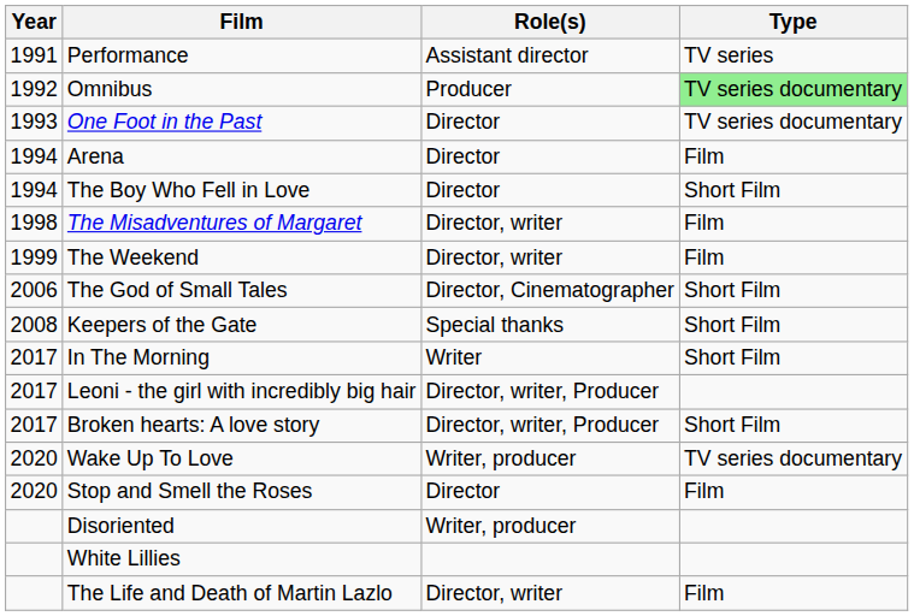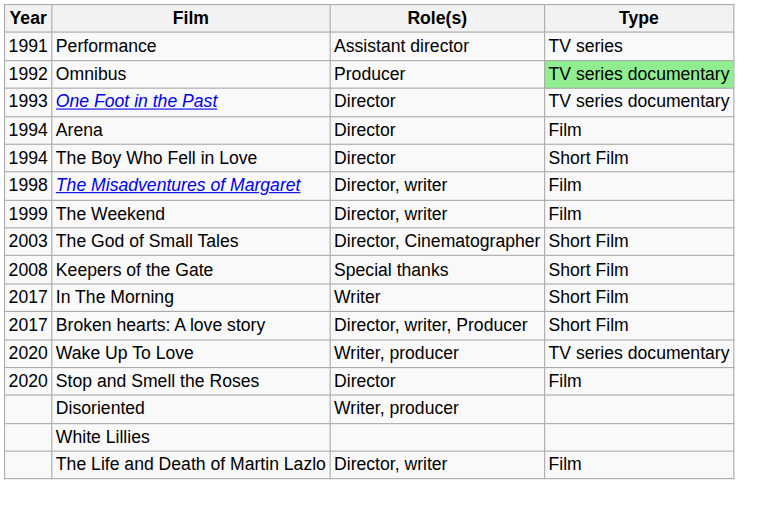The God of Small Tales | Year: 2006 -> 2003
- row: 2017 | Leoni - the girl with incredibly big hair | Director, writer, Producer
